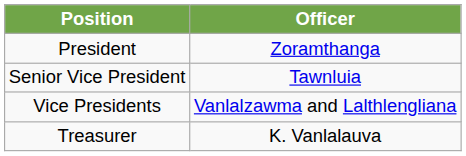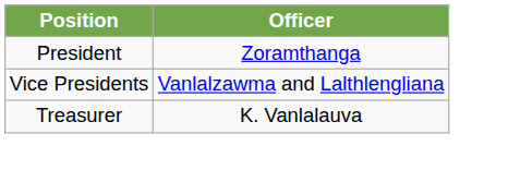- row: Senior Vice President | Tawnluia
